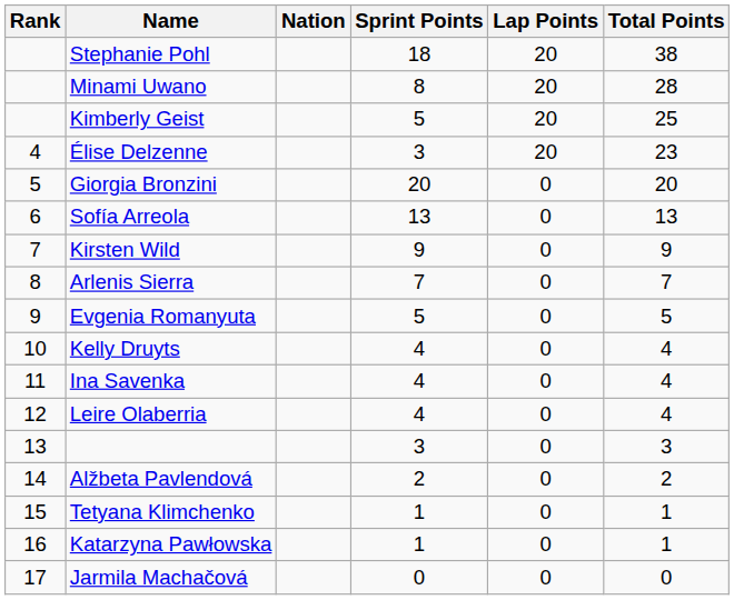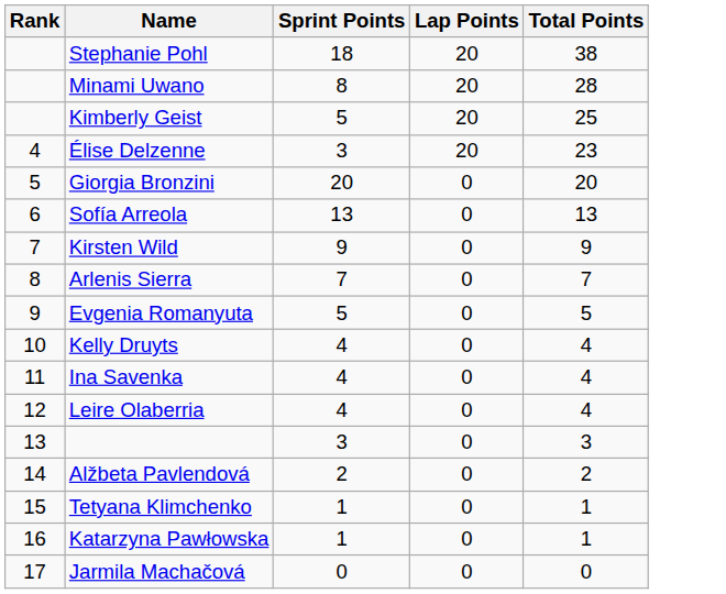- column: Nation
